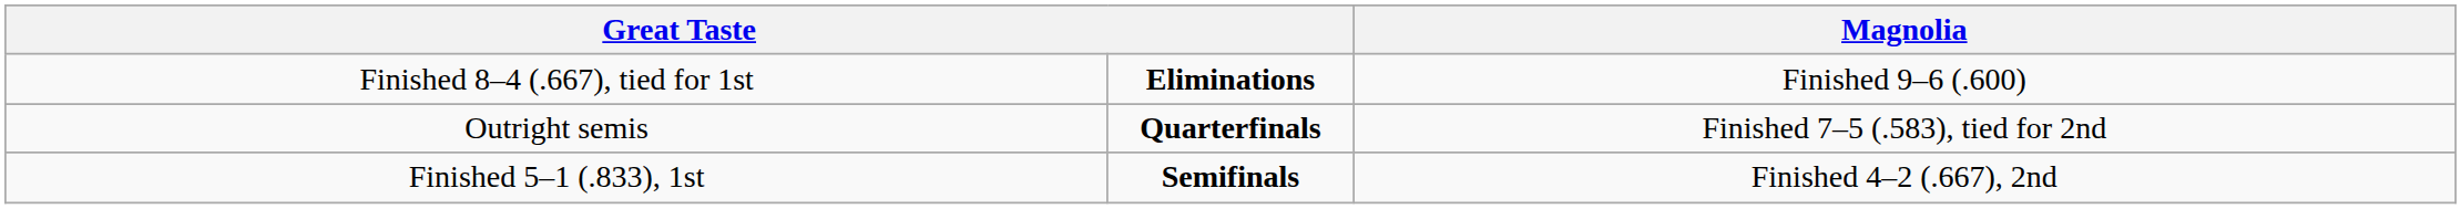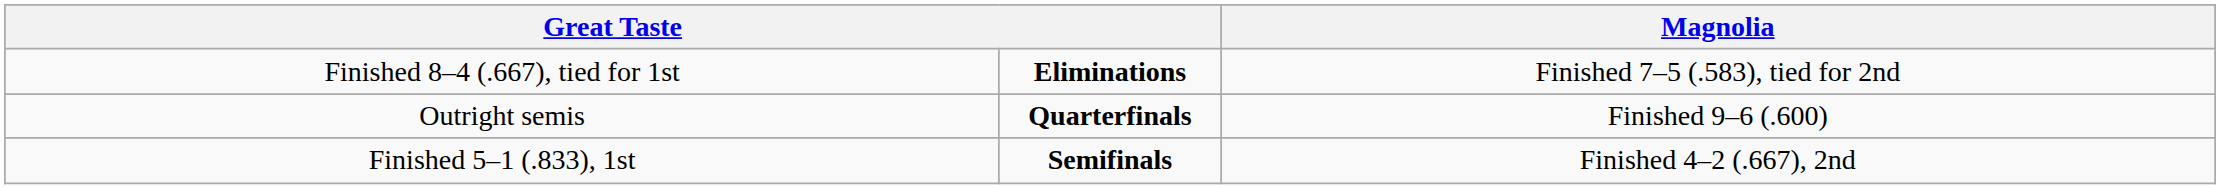Finished 8–4 (.667), tied for 1st | column 4: Finished 9–6 (.600) -> Finished 7–5 (.583), tied for 2nd
Outright semis | column 4: Finished 7–5 (.583), tied for 2nd -> Finished 9–6 (.600)
